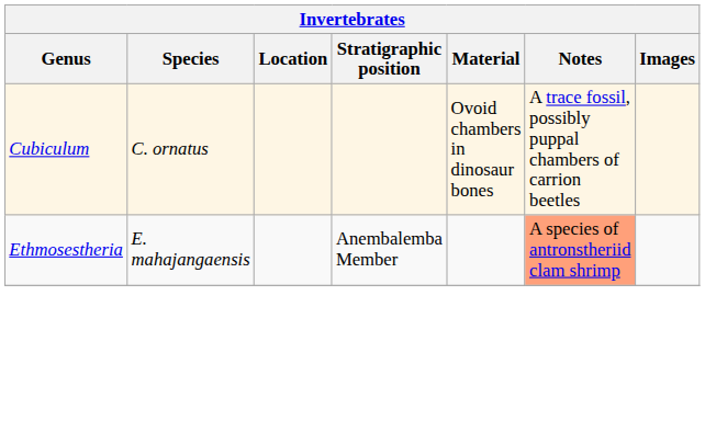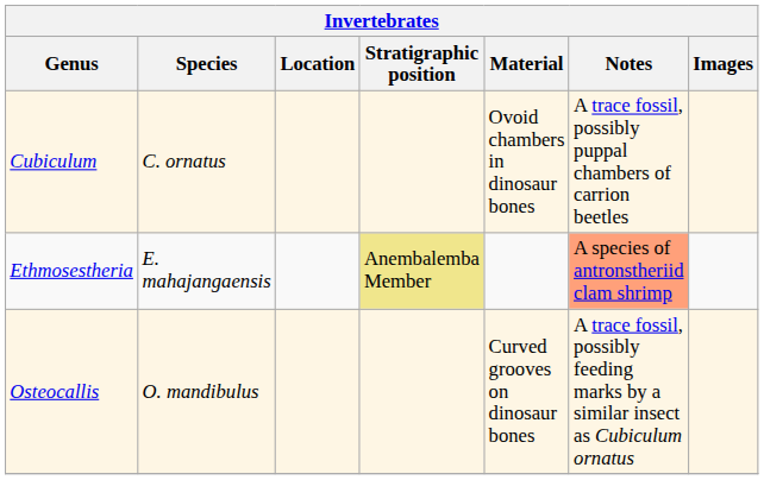Ethmosestheria | Stratigraphic position: no background -> khaki background
+ row: Osteocallis | O. mandibulus | Curved grooves on dinosaur bones | A trace fossil, possibly feeding marks by a similar insect as Cubiculum ornatus
